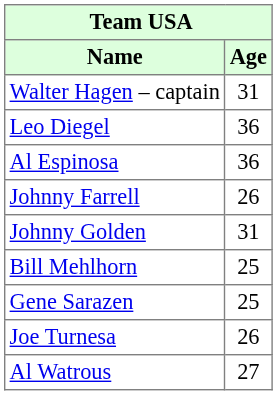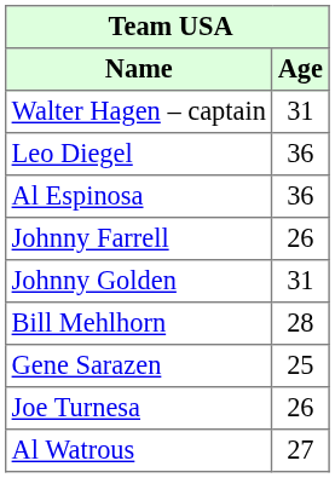Bill Mehlhorn | Age: 25 -> 28
